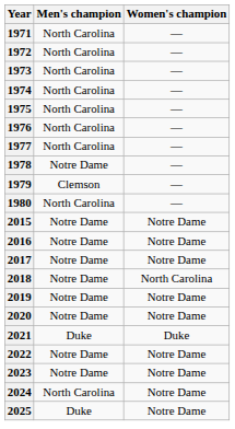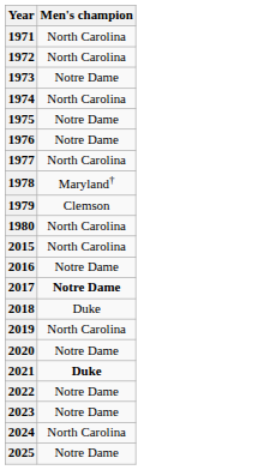- column: Women's champion | — | — | — | — | — | — | — | — | — | — | Notre Dame | Notre Dame | Notre Dame | North Carolina | Notre Dame | Notre Dame | Duke | Notre Dame | Notre Dame | Notre Dame | Notre Dame
1973 | Men's champion: North Carolina -> Notre Dame
1975 | Men's champion: North Carolina -> Notre Dame
1976 | Men's champion: North Carolina -> Notre Dame
1978 | Men's champion: Notre Dame -> Maryland†
2015 | Men's champion: Notre Dame -> North Carolina
2017 | Men's champion: normal -> bold
2018 | Men's champion: Notre Dame -> Duke
2019 | Men's champion: Notre Dame -> North Carolina
2021 | Men's champion: normal -> bold
2025 | Men's champion: Duke -> Notre Dame
